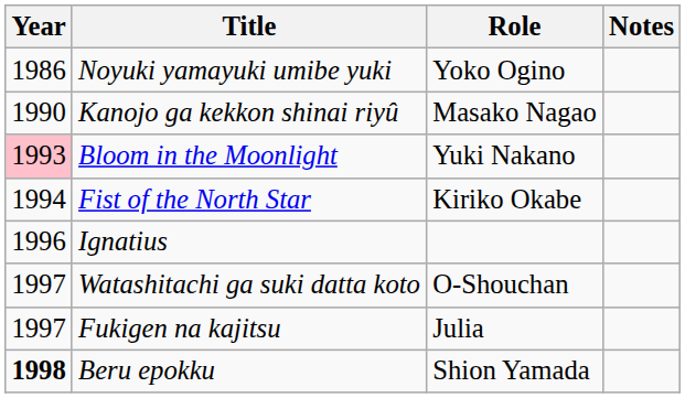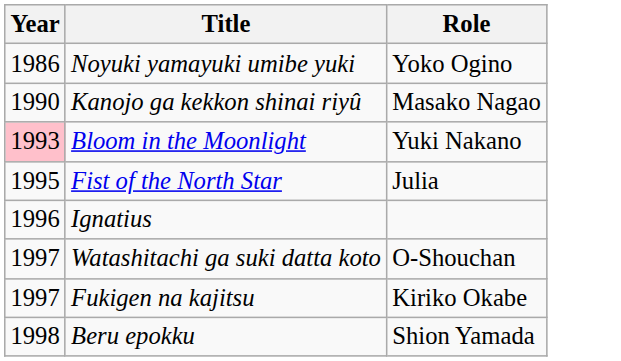- column: Notes
Fist of the North Star | Year: 1994 -> 1995
Fist of the North Star | Role: Kiriko Okabe -> Julia
Fukigen na kajitsu | Role: Julia -> Kiriko Okabe
Beru epokku | Year: bold -> normal
